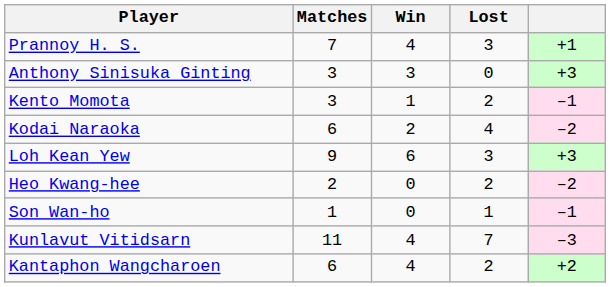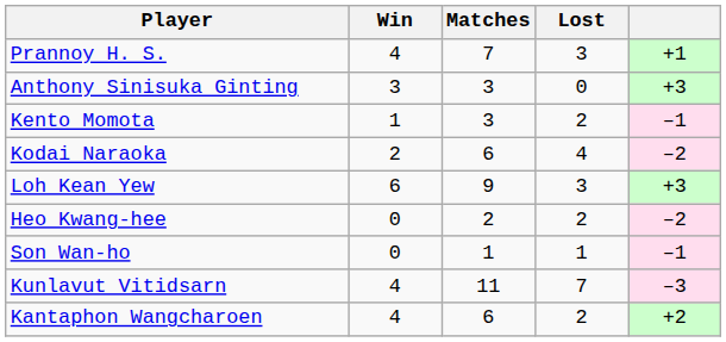columns swapped: Matches <-> Win
